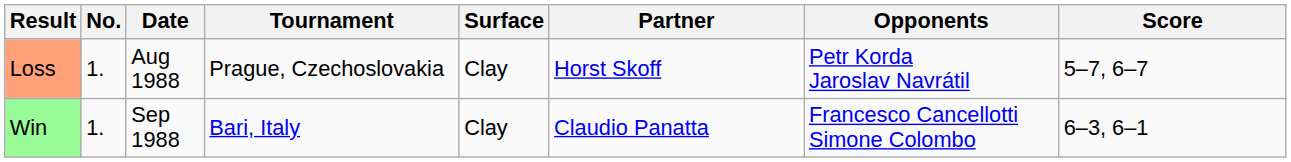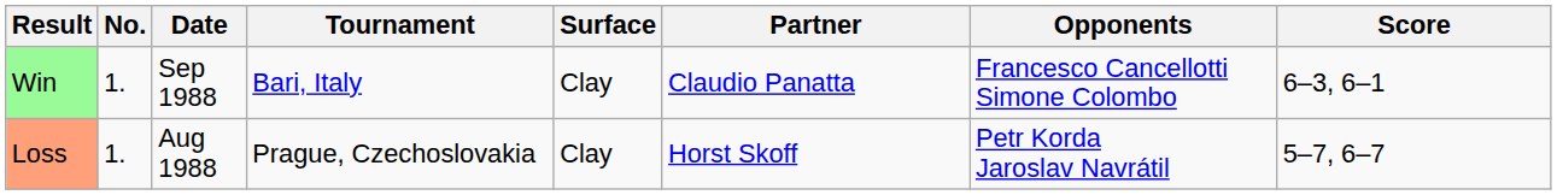rows swapped: Loss <-> Win
